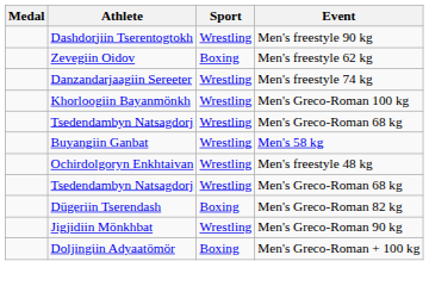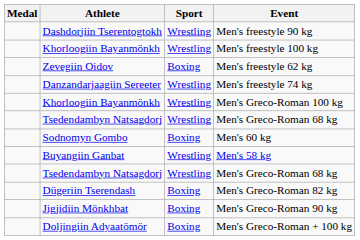+ row: Khorloogiin Bayanmönkh | Wrestling | Men's freestyle 100 kg
+ row: Sodnomyn Gombo | Boxing | Men's 60 kg
- row: Ochirdolgoryn Enkhtaivan | Wrestling | Men's freestyle 48 kg
Men's Greco-Roman 90 kg | Sport: Wrestling -> Boxing
